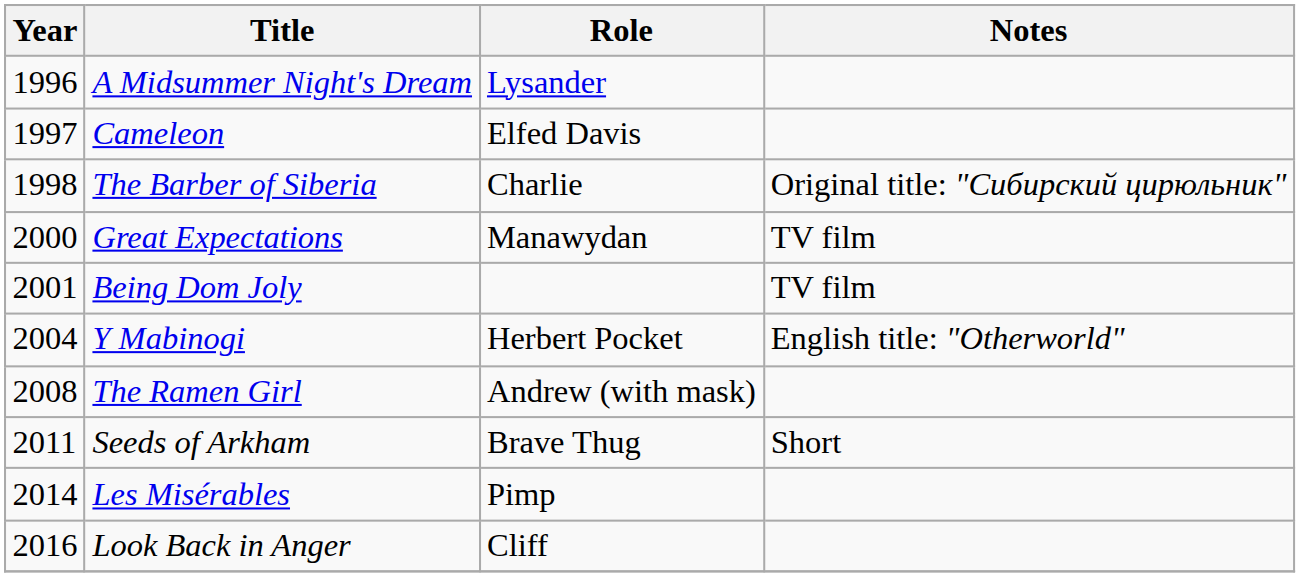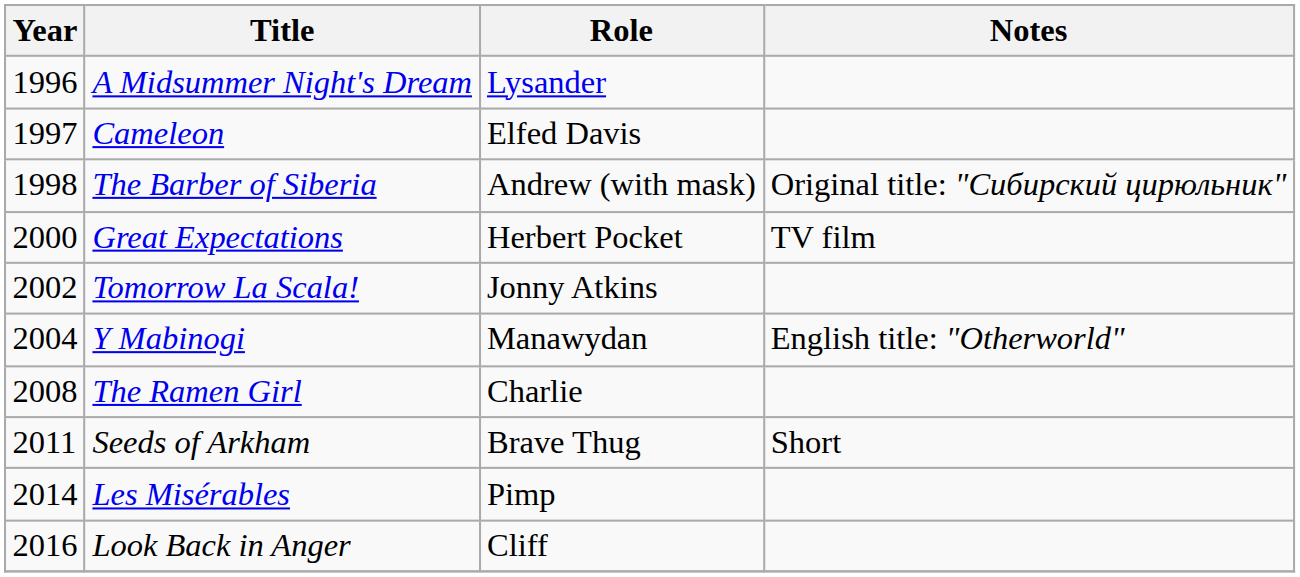The Barber of Siberia | Role: Charlie -> Andrew (with mask)
Great Expectations | Role: Manawydan -> Herbert Pocket
- row: 2001 | Being Dom Joly | TV film
+ row: 2002 | Tomorrow La Scala! | Jonny Atkins
Y Mabinogi | Role: Herbert Pocket -> Manawydan
The Ramen Girl | Role: Andrew (with mask) -> Charlie
